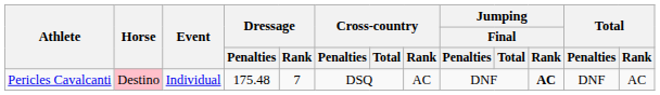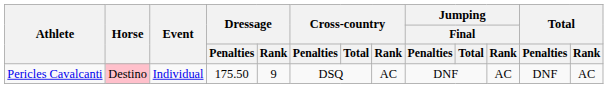Pericles Cavalcanti | Dressage / Penalties: 175.48 -> 175.50
Pericles Cavalcanti | Dressage / Rank: 7 -> 9
Pericles Cavalcanti | Jumping / Final / Rank: bold -> normal
